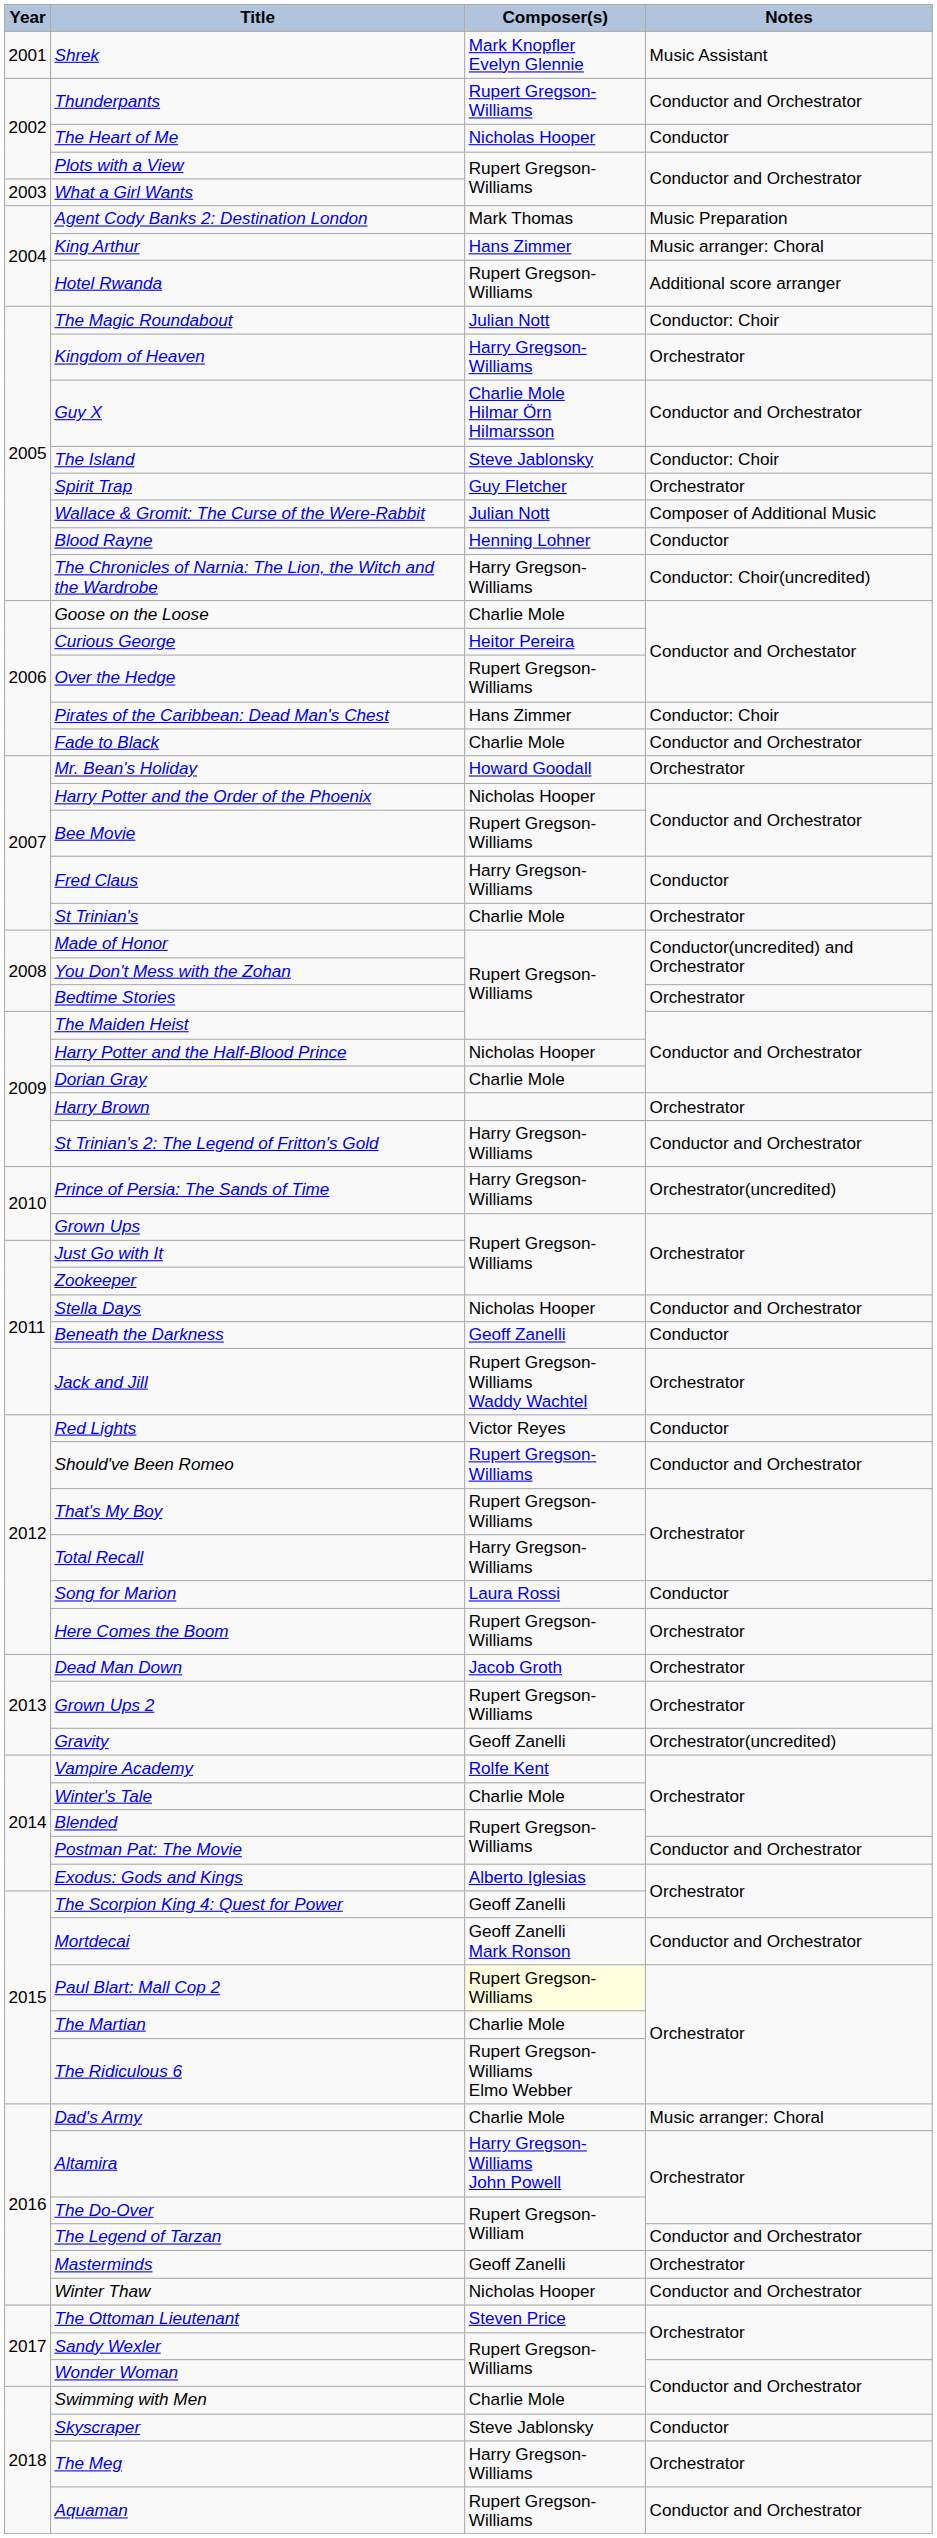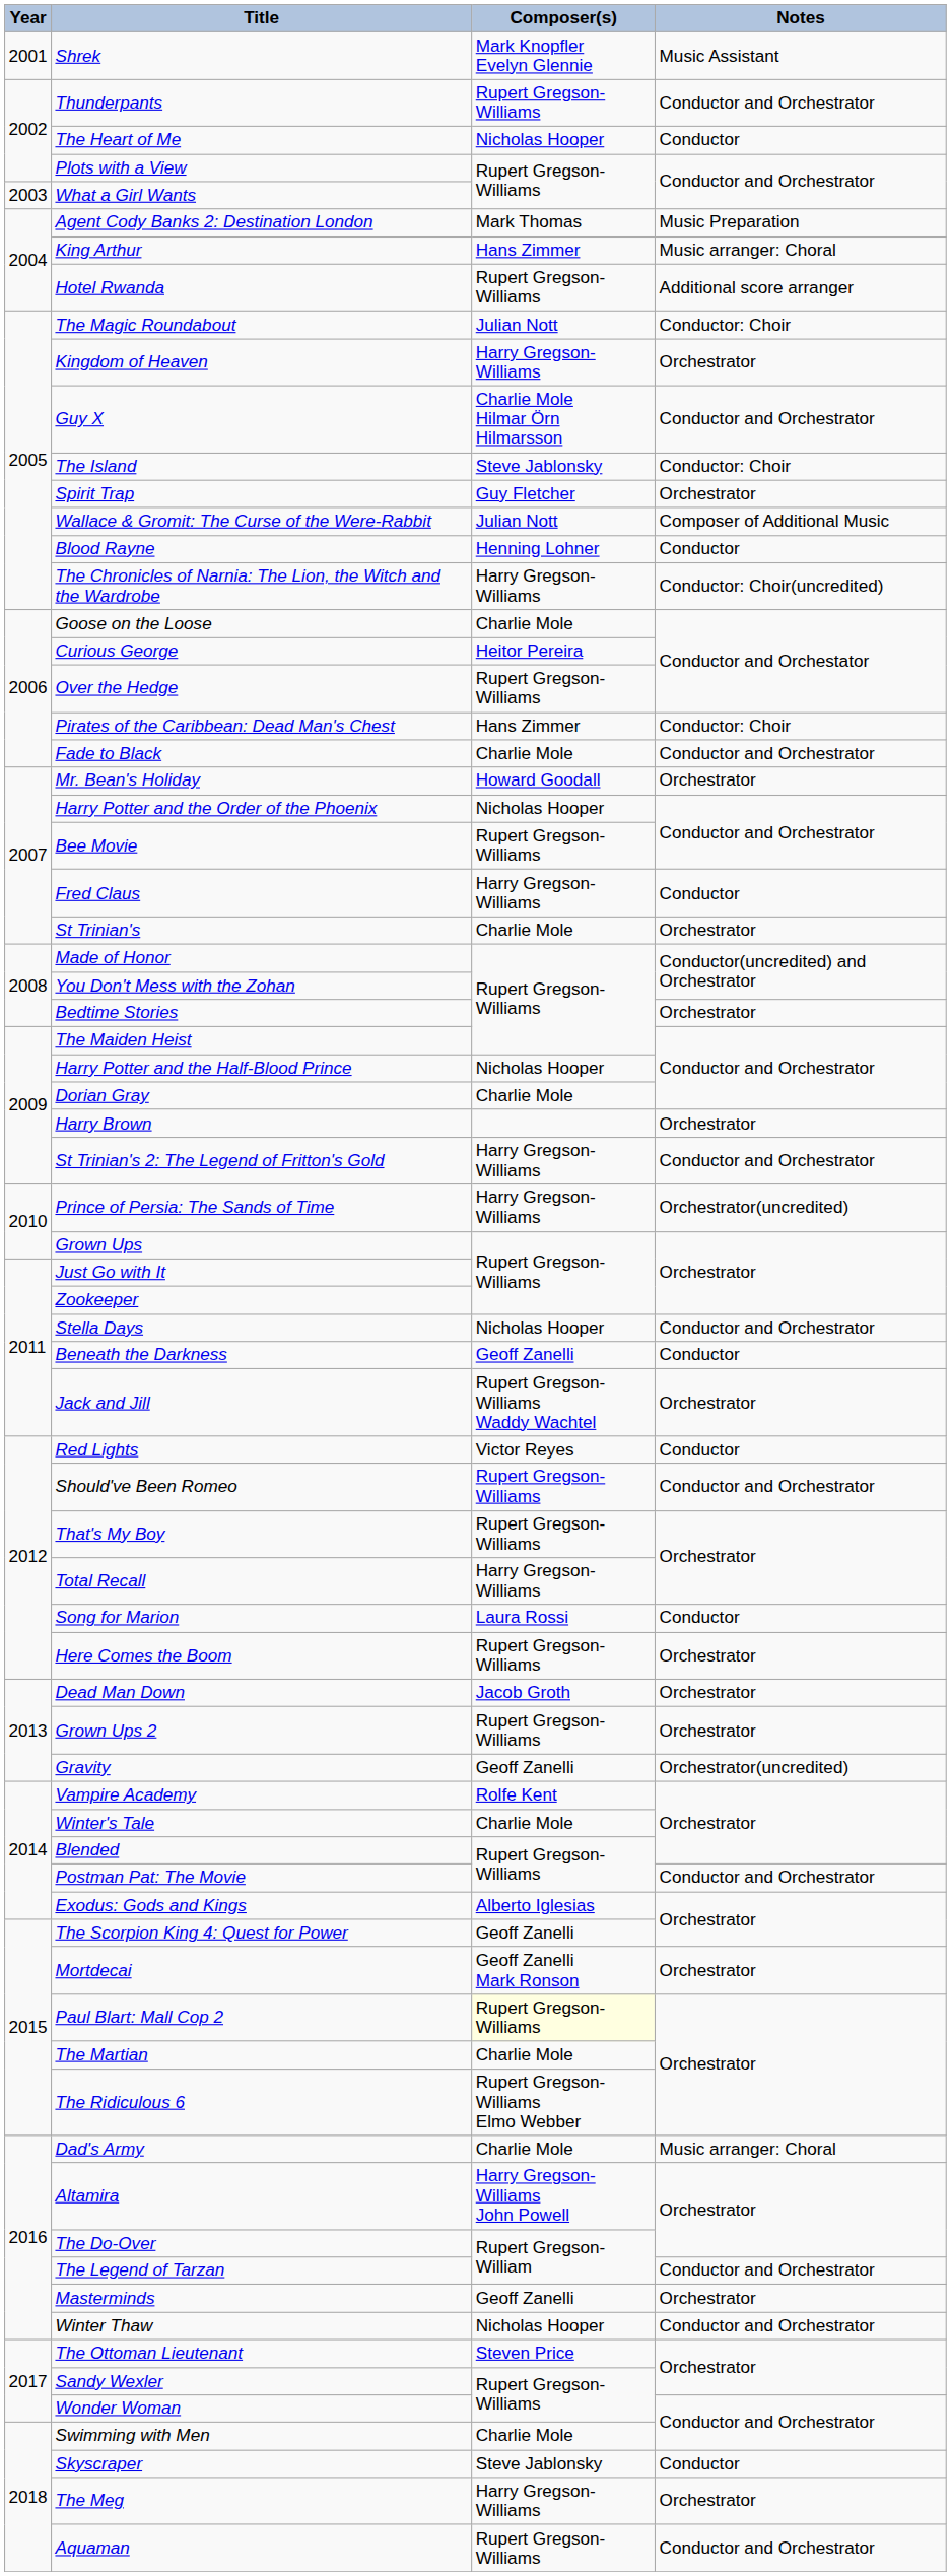Mortdecai | Notes: Conductor and Orchestrator -> Orchestrator
